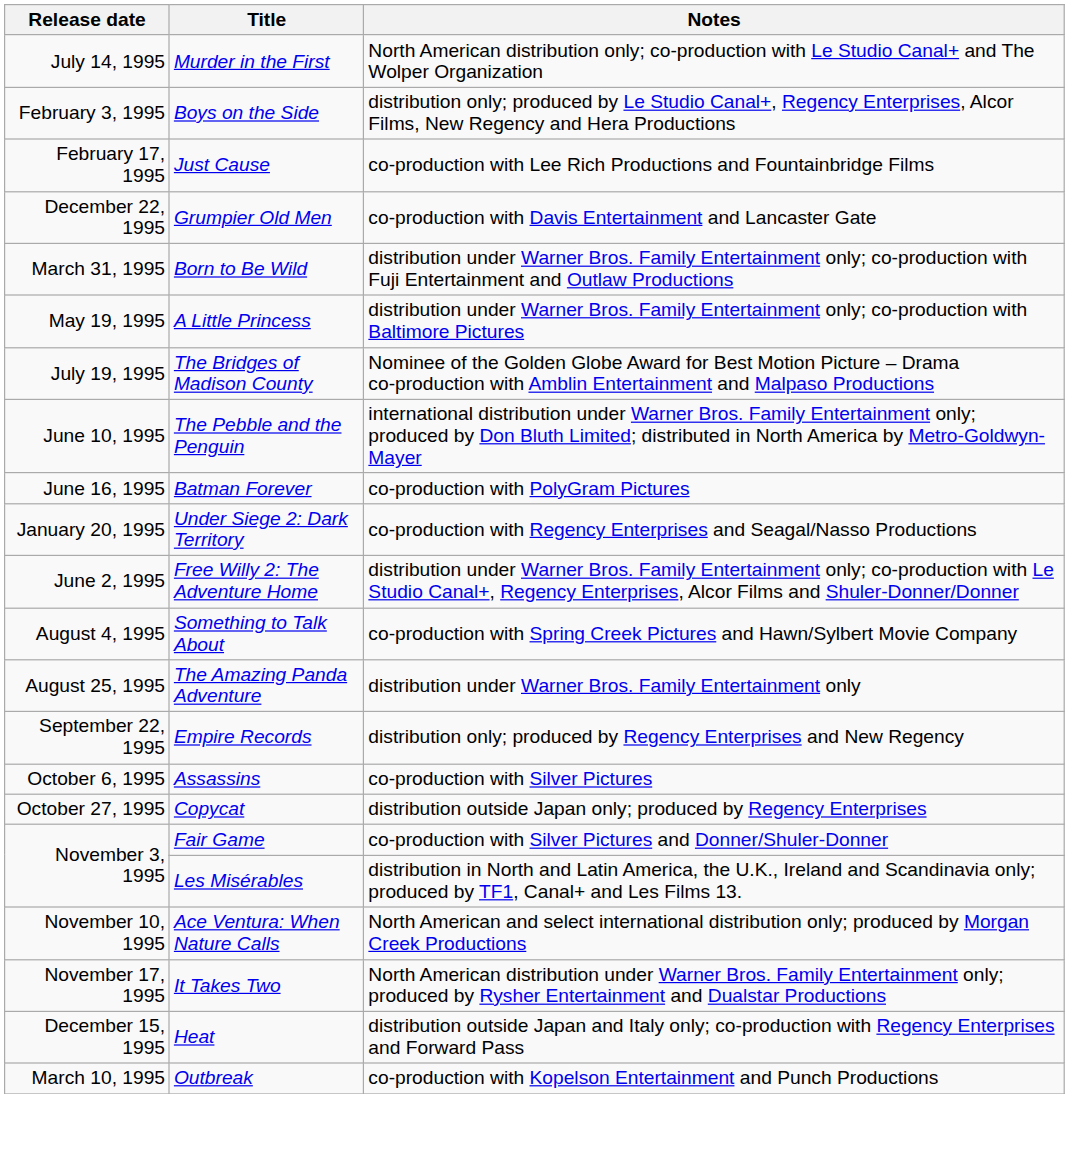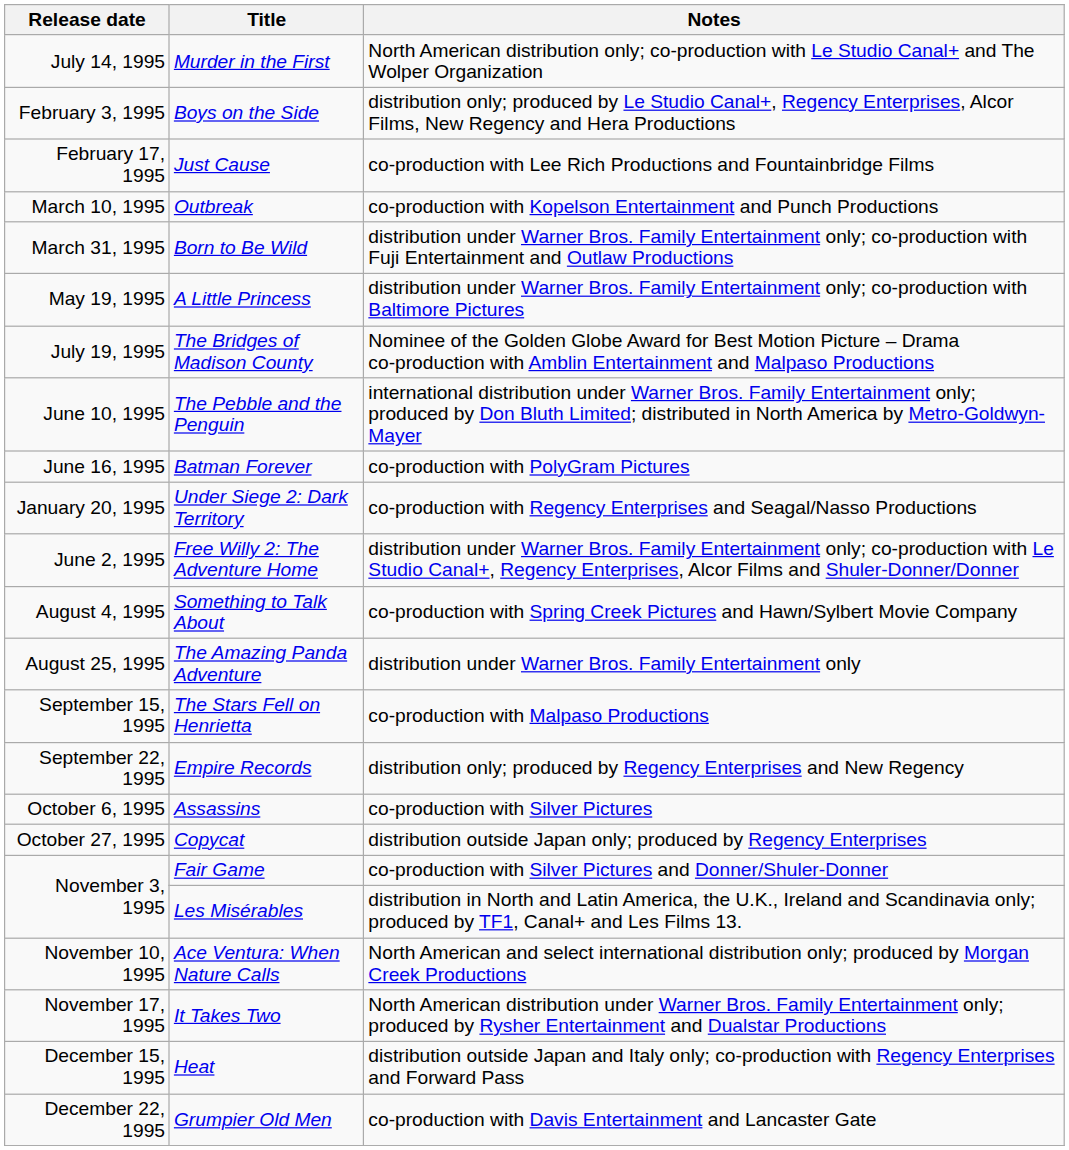rows swapped: Outbreak <-> Grumpier Old Men
+ row: September 15, 1995 | The Stars Fell on Henrietta | co-production with Malpaso Productions
